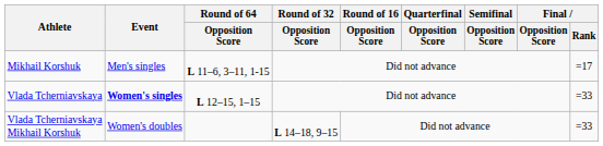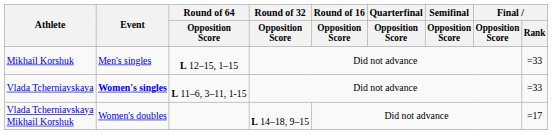Mikhail Korshuk | Round of 64 / Opposition Score: L 11–6, 3–11, 1-15 -> L 12–15, 1–15
Mikhail Korshuk | Final / Rank: =17 -> =33
Vlada Tcherniavskaya | Round of 64 / Opposition Score: L 12–15, 1–15 -> L 11–6, 3–11, 1-15
Vlada Tcherniavskaya Mikhail Korshuk | Final / Rank: =33 -> =17
